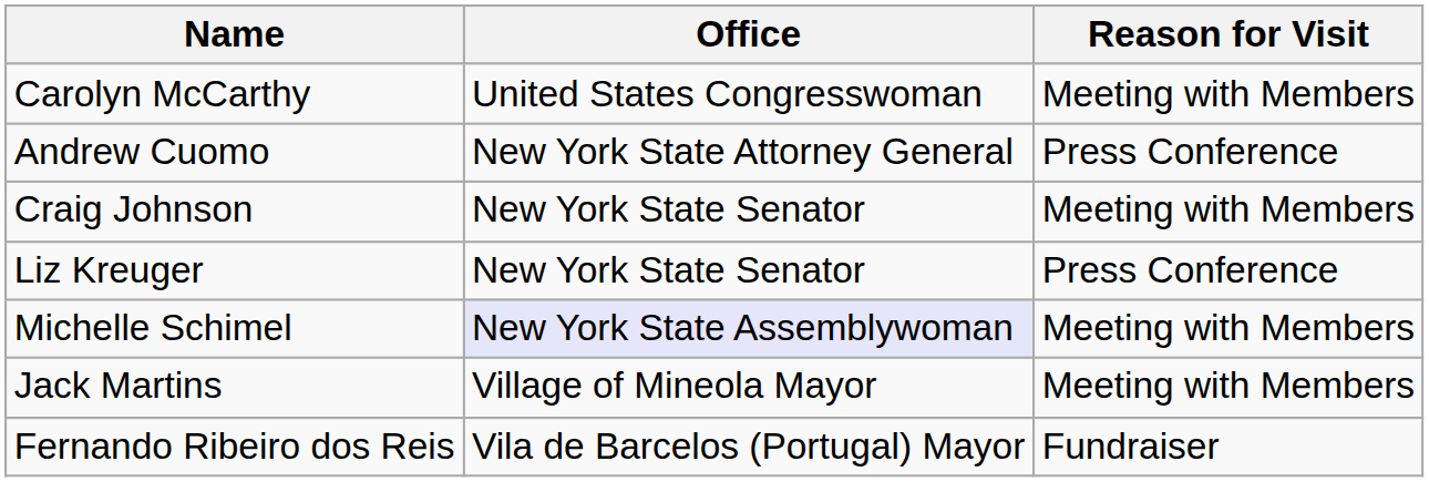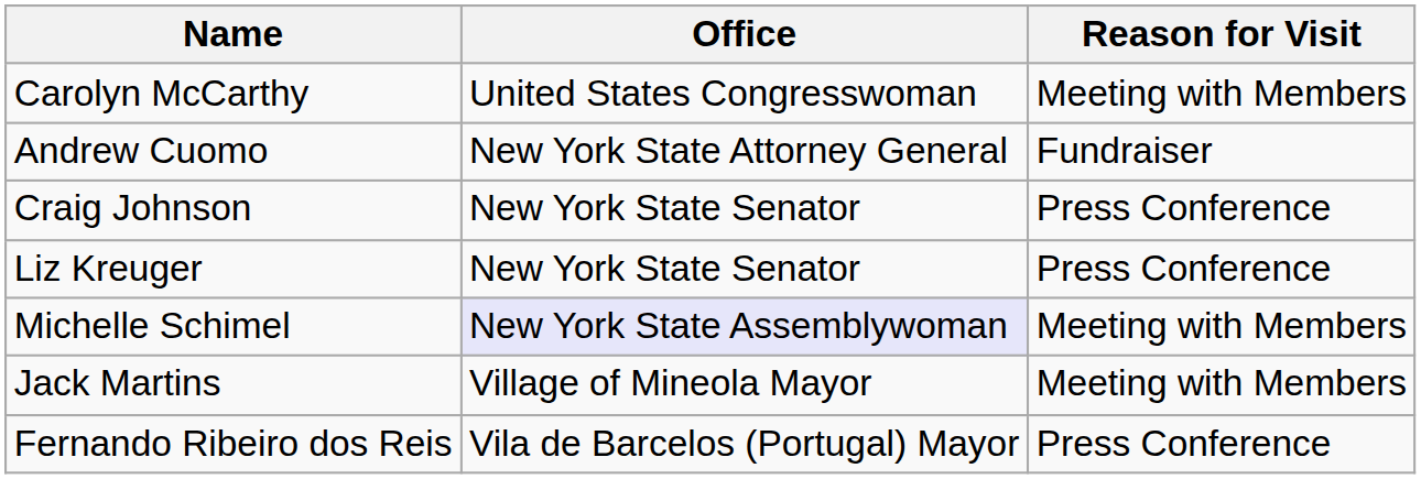Andrew Cuomo | Reason for Visit: Press Conference -> Fundraiser
Craig Johnson | Reason for Visit: Meeting with Members -> Press Conference
Fernando Ribeiro dos Reis | Reason for Visit: Fundraiser -> Press Conference
